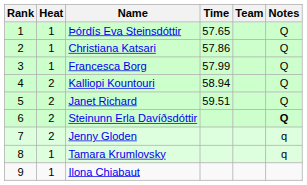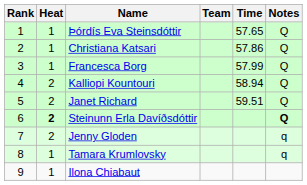columns swapped: Team <-> Time
Steinunn Erla Davíðsdóttir | Heat: normal -> bold
